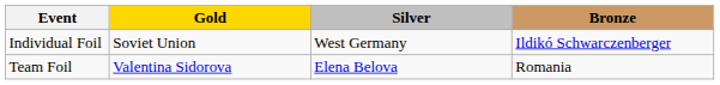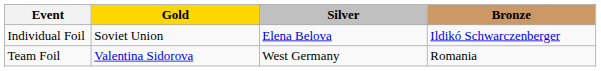Individual Foil | Silver: West Germany -> Elena Belova
Team Foil | Silver: Elena Belova -> West Germany
